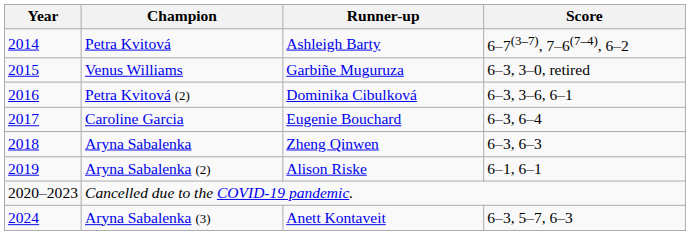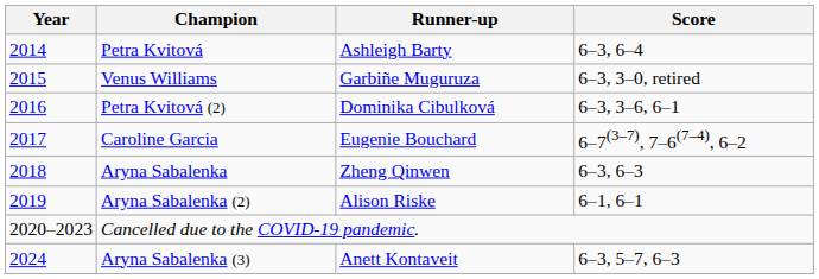Petra Kvitová | Score: 6–7(3–7), 7–6(7–4), 6–2 -> 6–3, 6–4
Caroline Garcia | Score: 6–3, 6–4 -> 6–7(3–7), 7–6(7–4), 6–2
